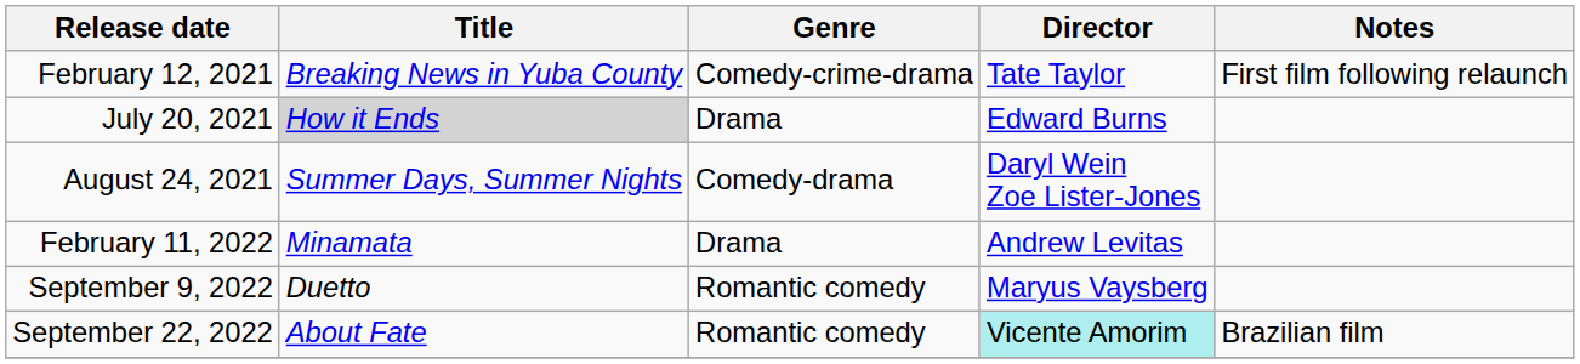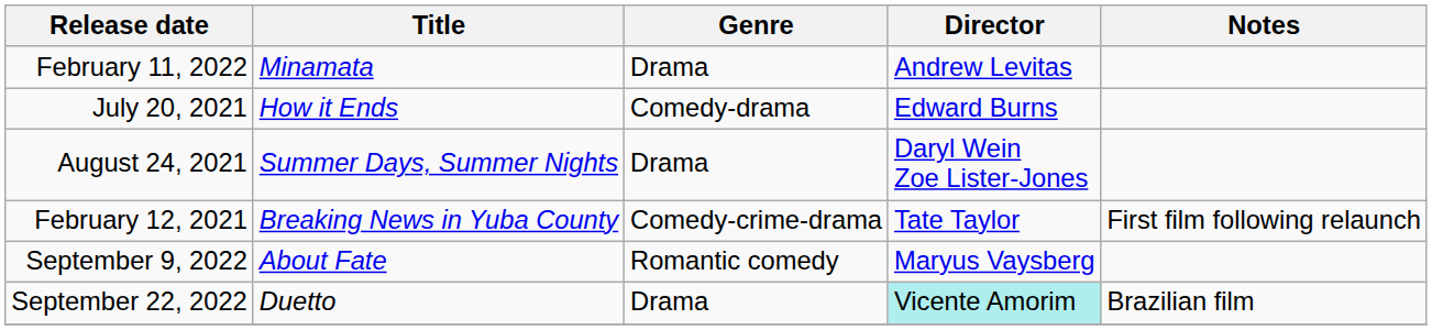rows swapped: February 12, 2021 <-> February 11, 2022
July 20, 2021 | Title: lightgrey background -> no background
July 20, 2021 | Genre: Drama -> Comedy-drama
August 24, 2021 | Genre: Comedy-drama -> Drama
September 9, 2022 | Title: Duetto -> About Fate
September 22, 2022 | Title: About Fate -> Duetto
September 22, 2022 | Genre: Romantic comedy -> Drama
